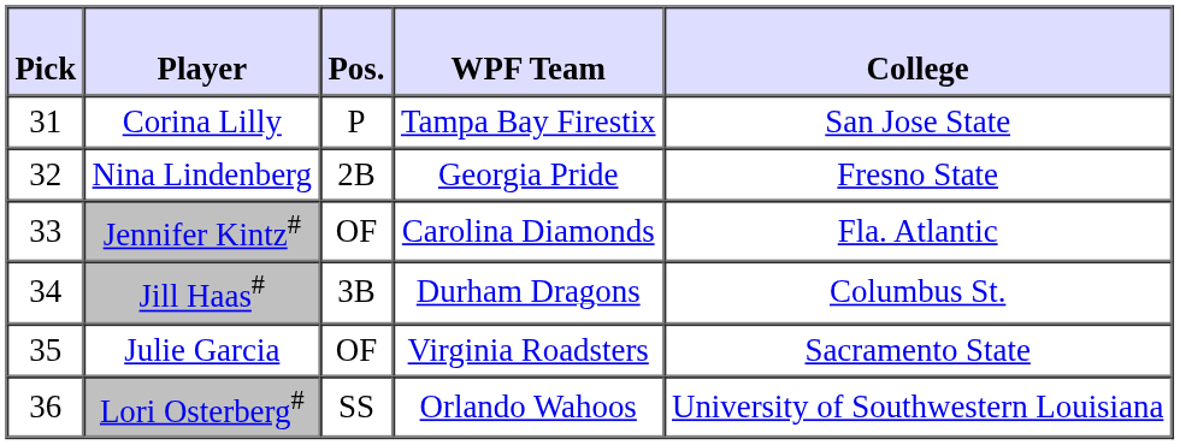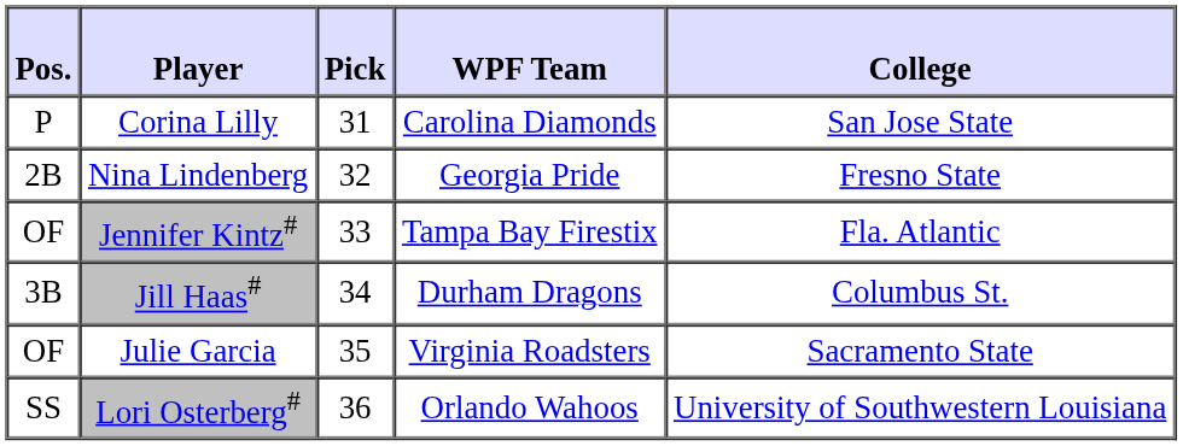columns swapped: Pick <-> Pos.
Corina Lilly | WPF Team: Tampa Bay Firestix -> Carolina Diamonds
Jennifer Kintz# | WPF Team: Carolina Diamonds -> Tampa Bay Firestix
